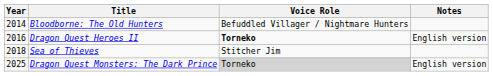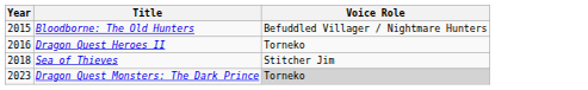- column: Notes | English version | English version
Bloodborne: The Old Hunters | Year: 2014 -> 2015
Dragon Quest Heroes II | Voice Role: bold -> normal
Dragon Quest Monsters: The Dark Prince | Year: 2025 -> 2023
